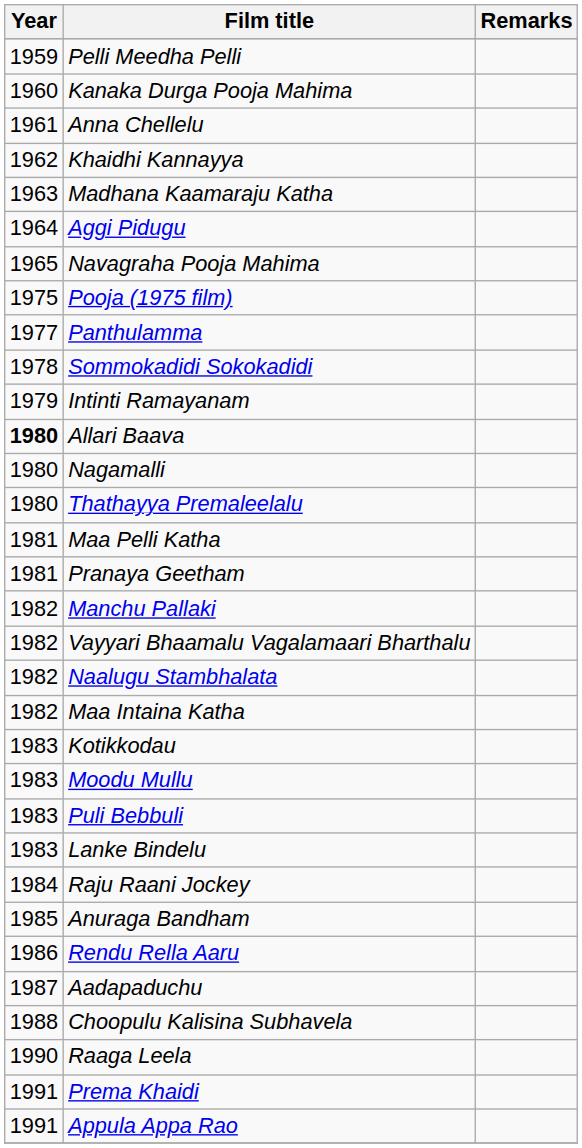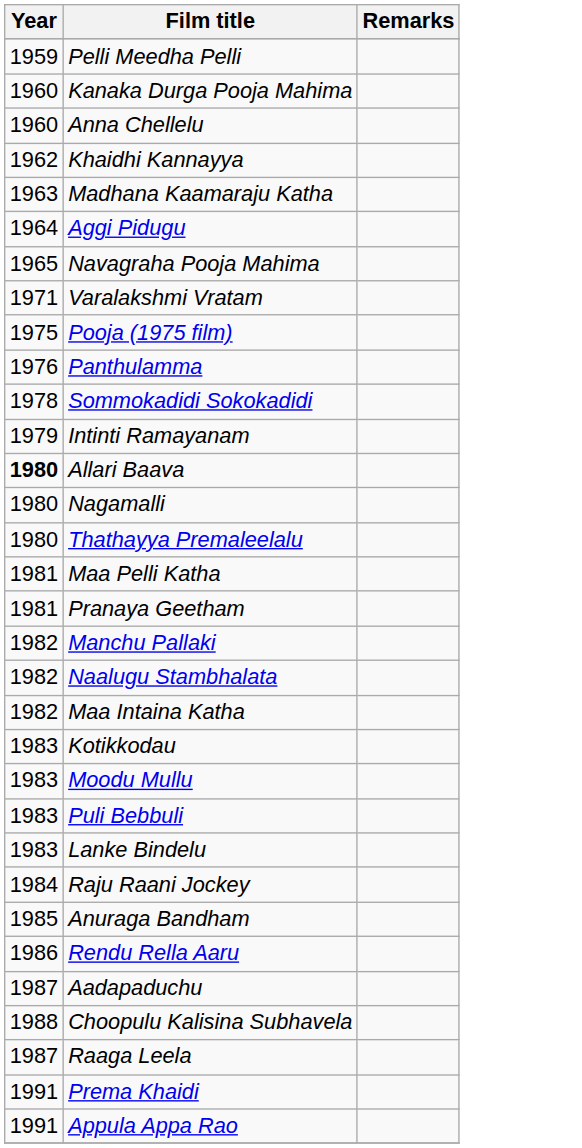Anna Chellelu | Year: 1961 -> 1960
+ row: 1971 | Varalakshmi Vratam
Panthulamma | Year: 1977 -> 1976
- row: 1982 | Vayyari Bhaamalu Vagalamaari Bharthalu
Raaga Leela | Year: 1990 -> 1987
